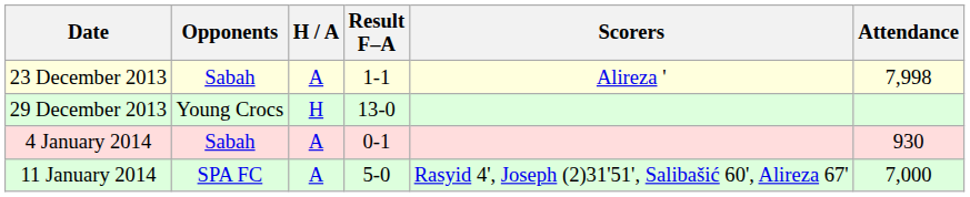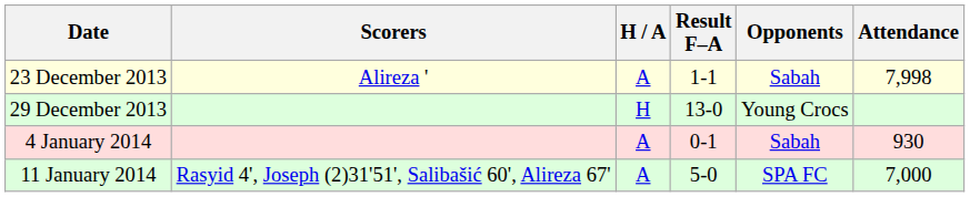columns swapped: Opponents <-> Scorers
